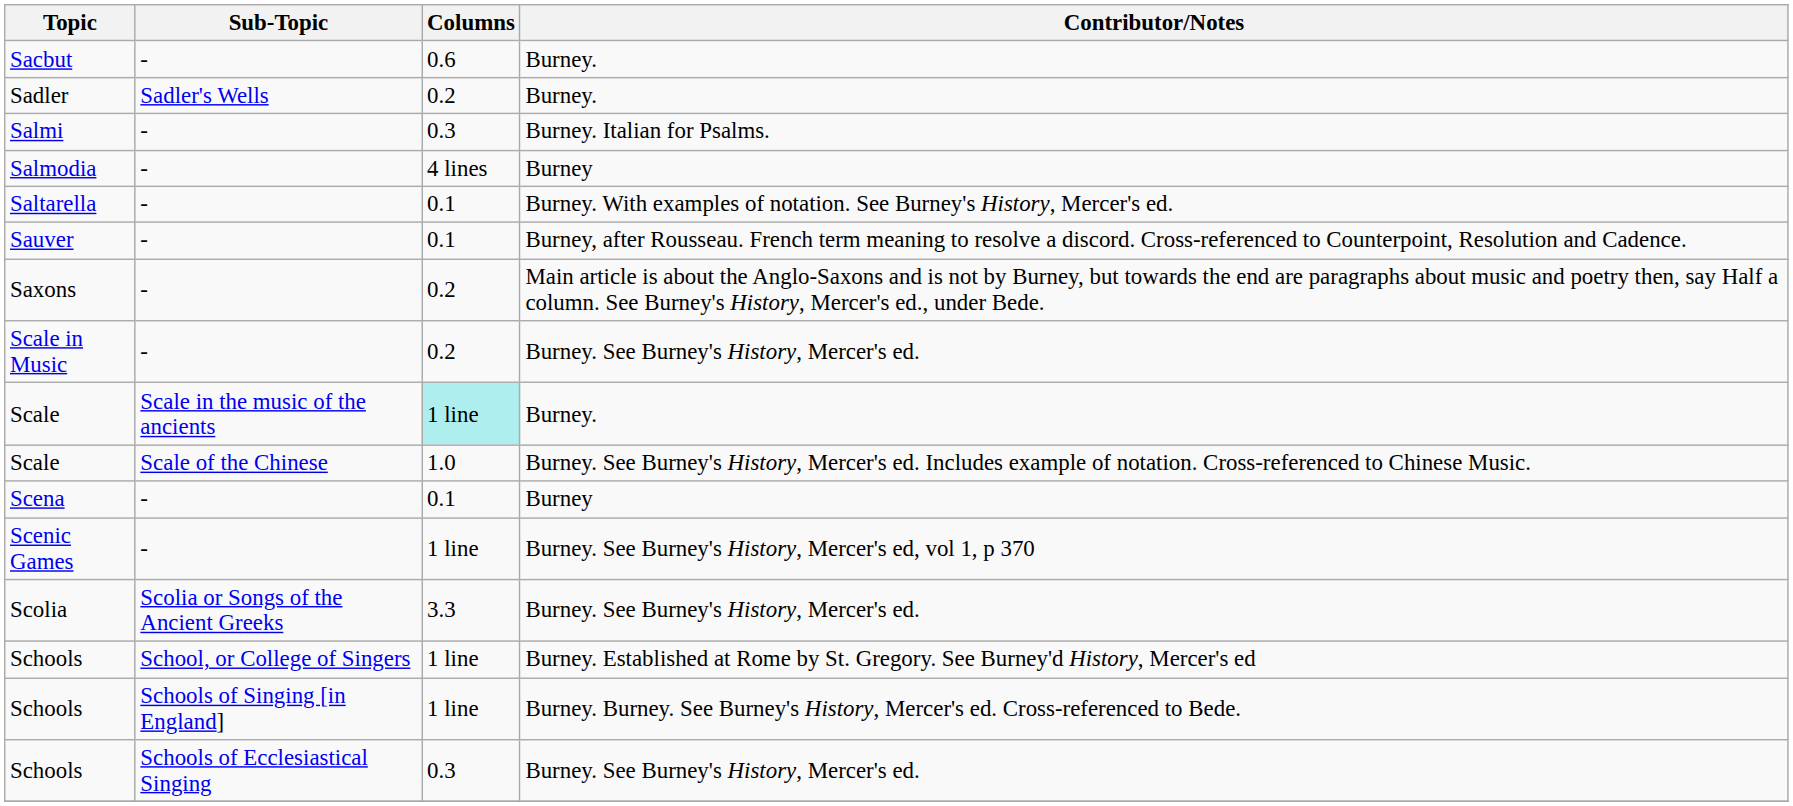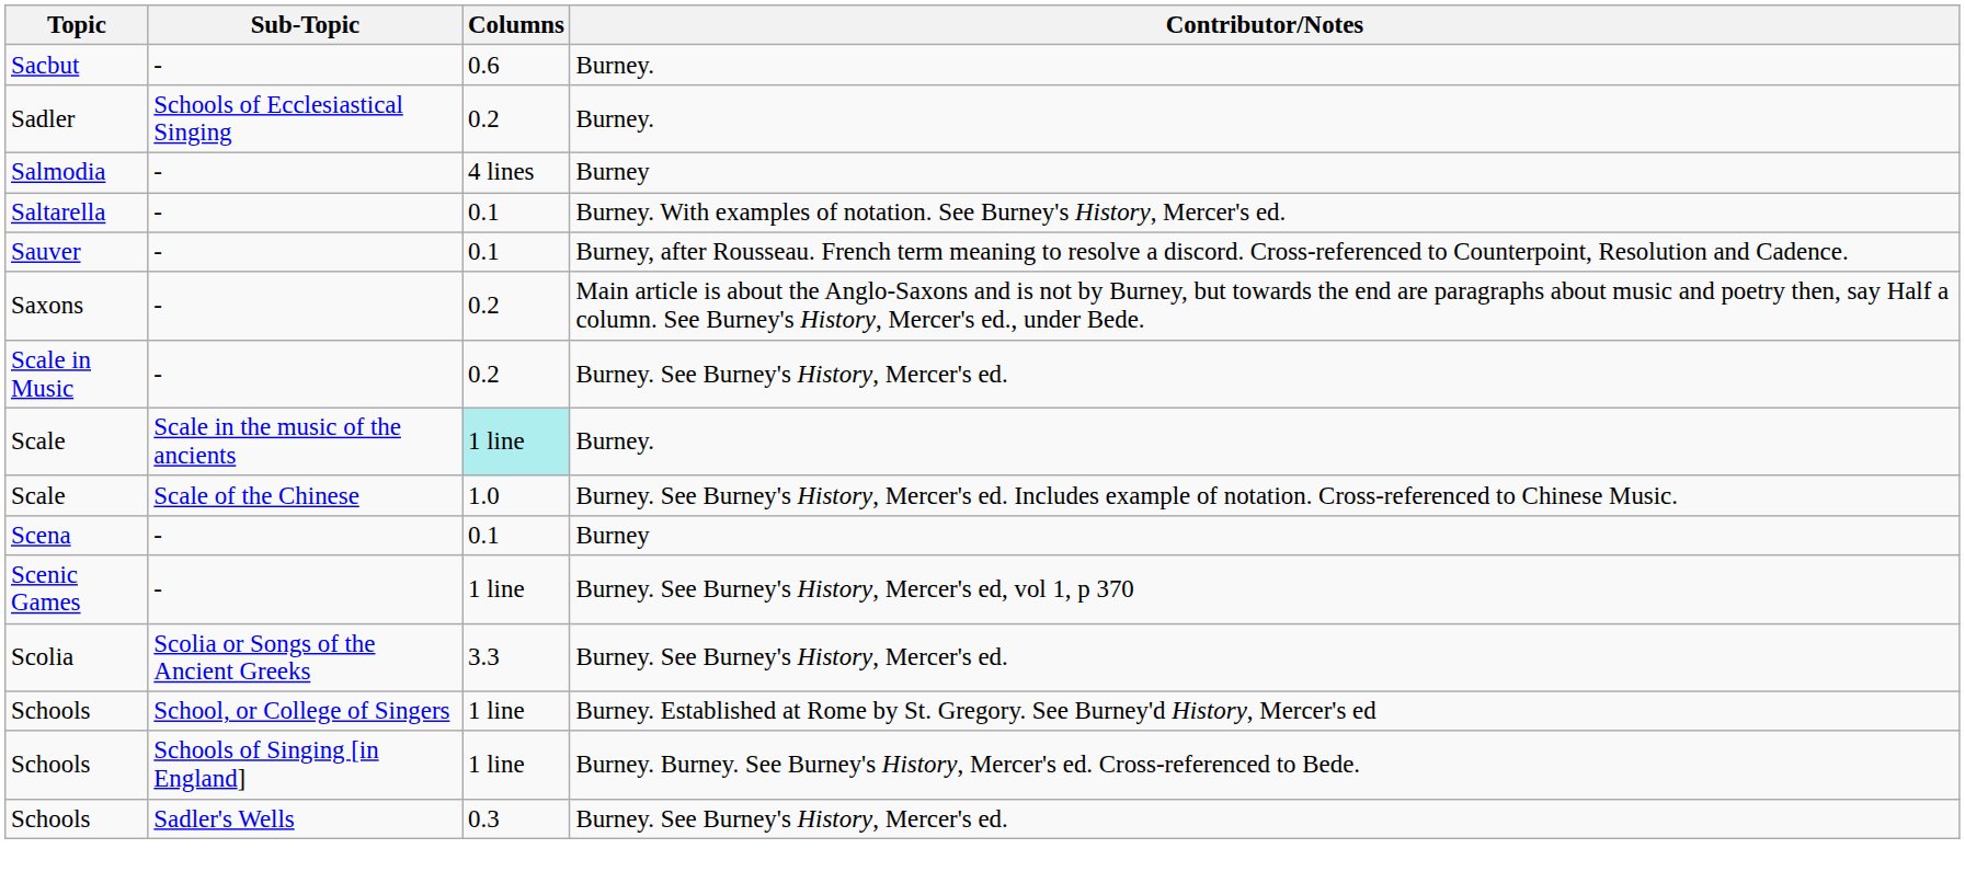Sadler | Sub-Topic: Sadler's Wells -> Schools of Ecclesiastical Singing
- row: Salmi | - | 0.3 | Burney. Italian for Psalms.
Schools / Burney. See Burney's History, Mercer's ed. | Sub-Topic: Schools of Ecclesiastical Singing -> Sadler's Wells
